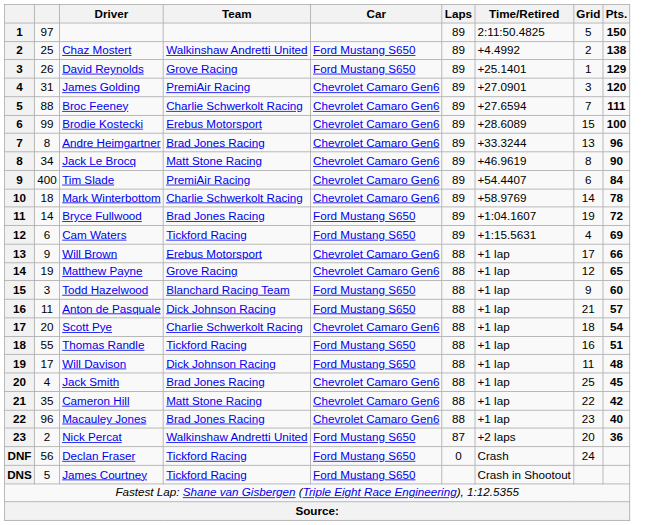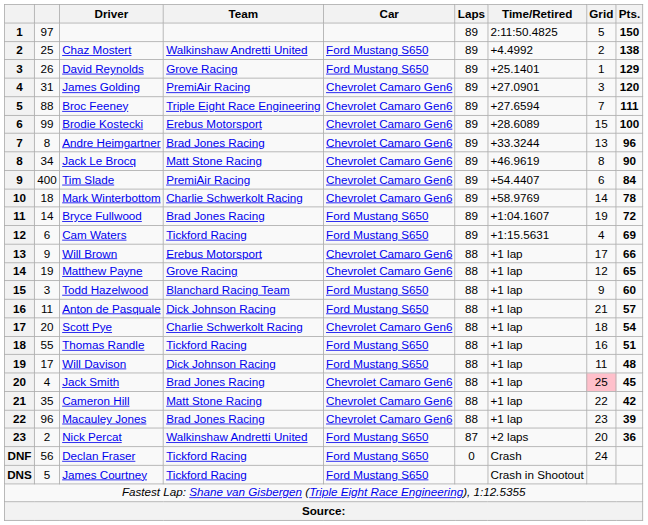Broc Feeney | Team: Charlie Schwerkolt Racing -> Triple Eight Race Engineering
Jack Smith | Grid: no background -> pink background
Macauley Jones | Pts.: 40 -> 39
